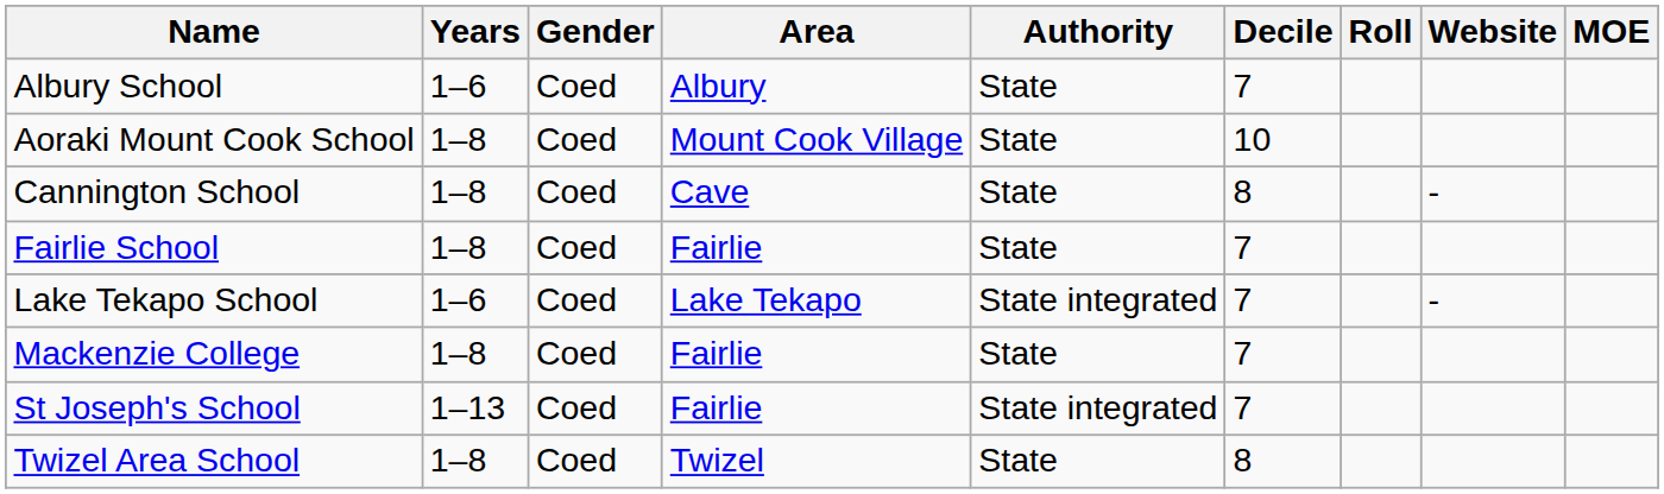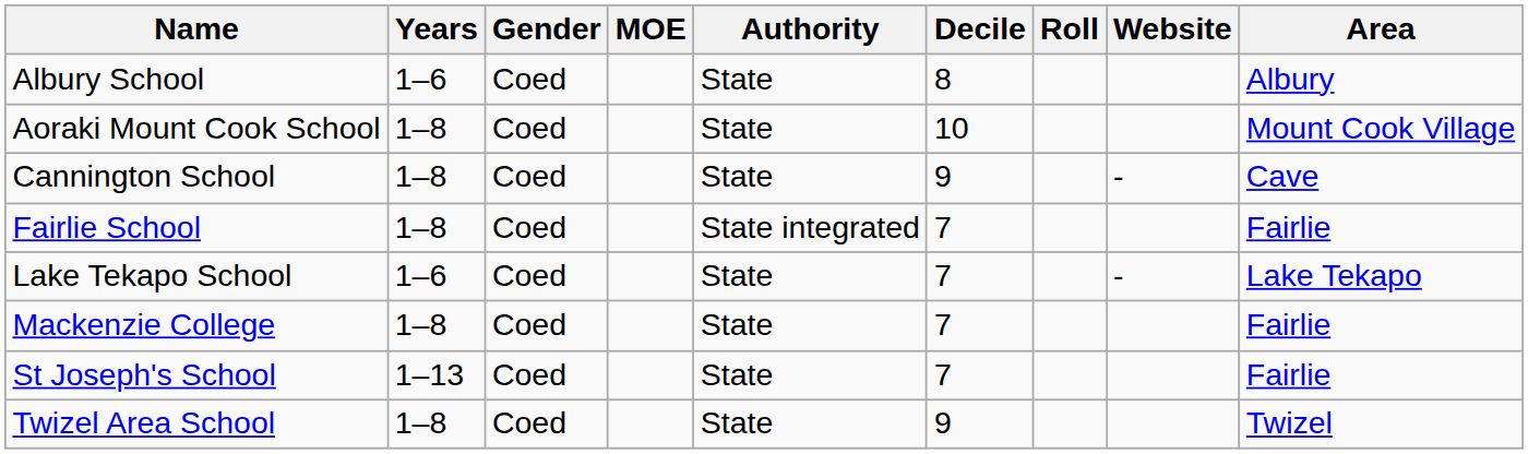columns swapped: Area <-> MOE
Albury School | Decile: 7 -> 8
Cannington School | Decile: 8 -> 9
Fairlie School | Authority: State -> State integrated
Lake Tekapo School | Authority: State integrated -> State
St Joseph's School | Authority: State integrated -> State
Twizel Area School | Decile: 8 -> 9
